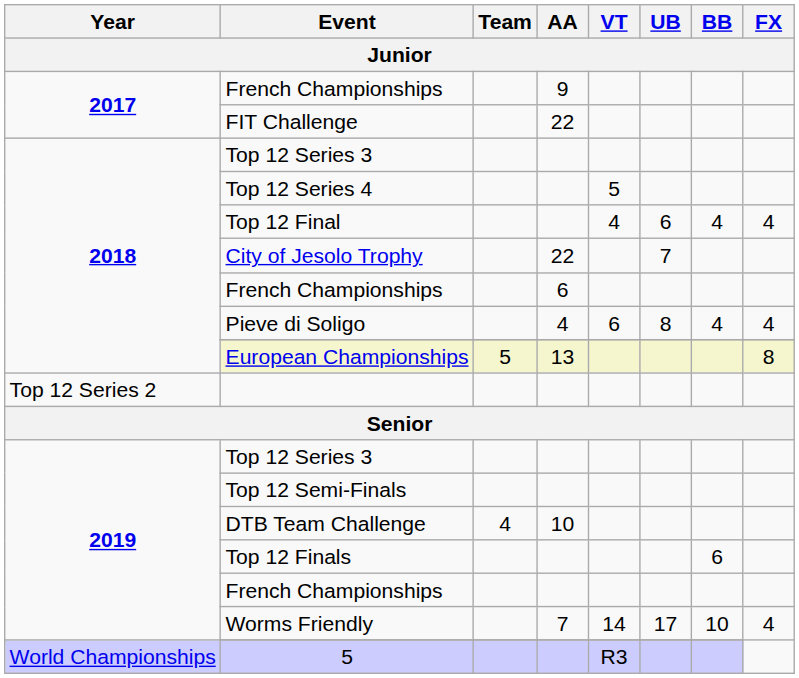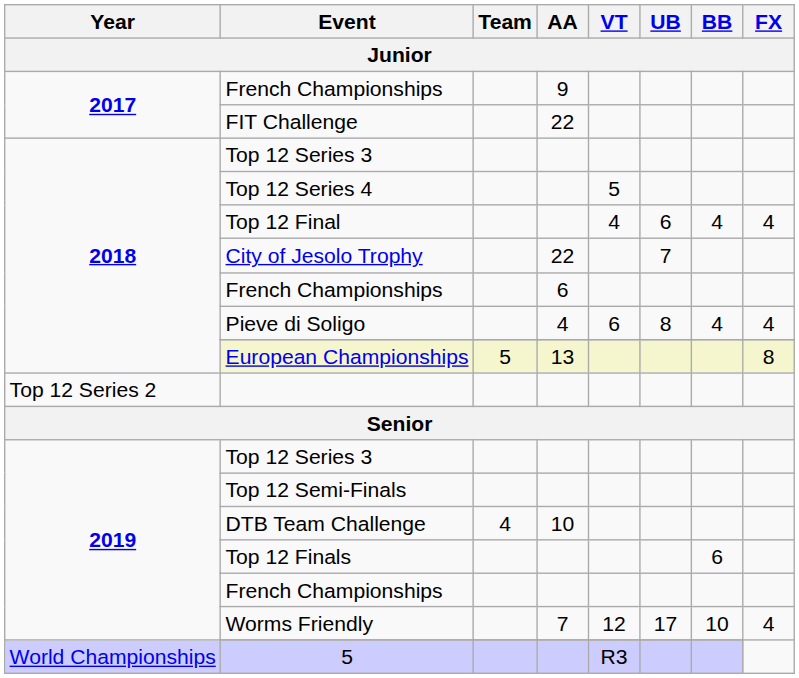Worms Friendly | VT: 14 -> 12
